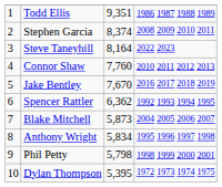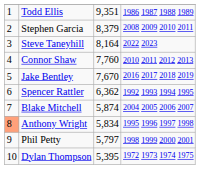Stephen Garcia | column 3: 8,374 -> 8,379
Blake Mitchell | column 3: 5,873 -> 5,874
Anthony Wright | column 1: no background -> lightsalmon background
Phil Petty | column 3: 5,798 -> 5,797
